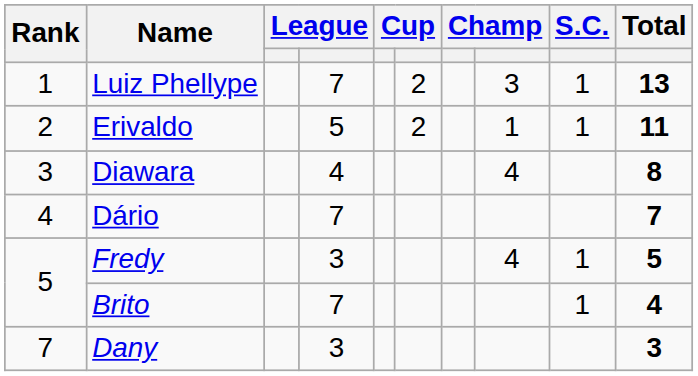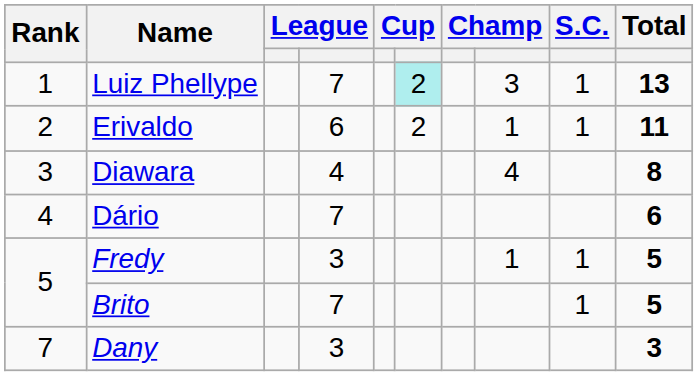Luiz Phellype | column 6: no background -> paleturquoise background
Erivaldo | column 4: 5 -> 6
Dário | Total: 7 -> 6
Fredy | column 8: 4 -> 1
Brito | Total: 4 -> 5
